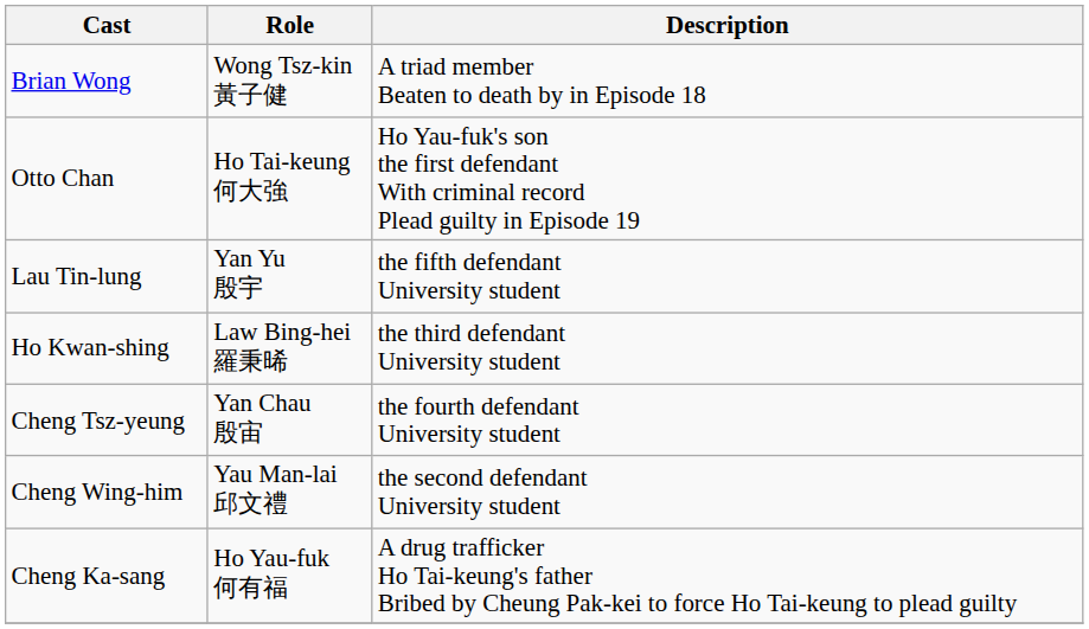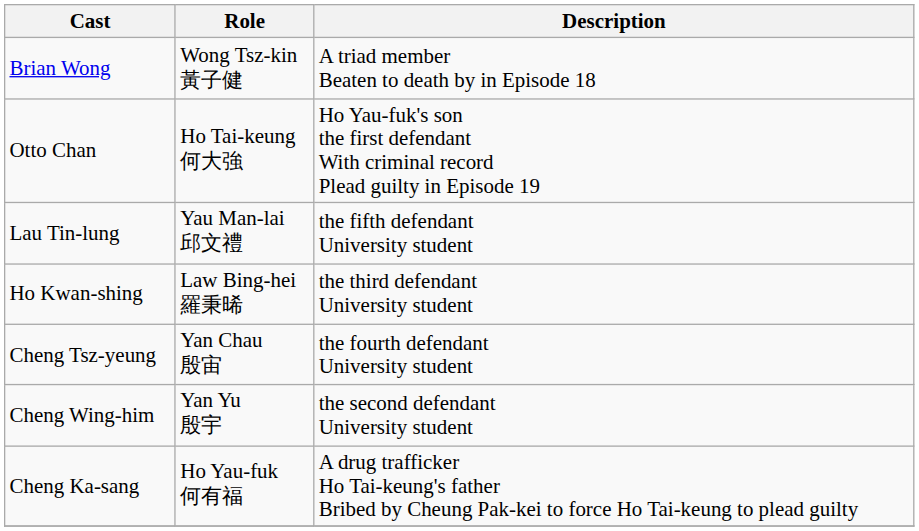Lau Tin-lung | Role: Yan Yu 殷宇 -> Yau Man-lai 邱文禮
Cheng Wing-him | Role: Yau Man-lai 邱文禮 -> Yan Yu 殷宇
